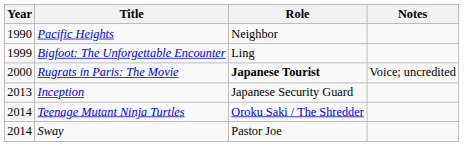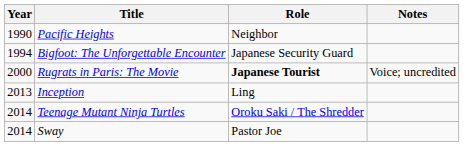Bigfoot: The Unforgettable Encounter | Year: 1999 -> 1994
Bigfoot: The Unforgettable Encounter | Role: Ling -> Japanese Security Guard
Inception | Role: Japanese Security Guard -> Ling
